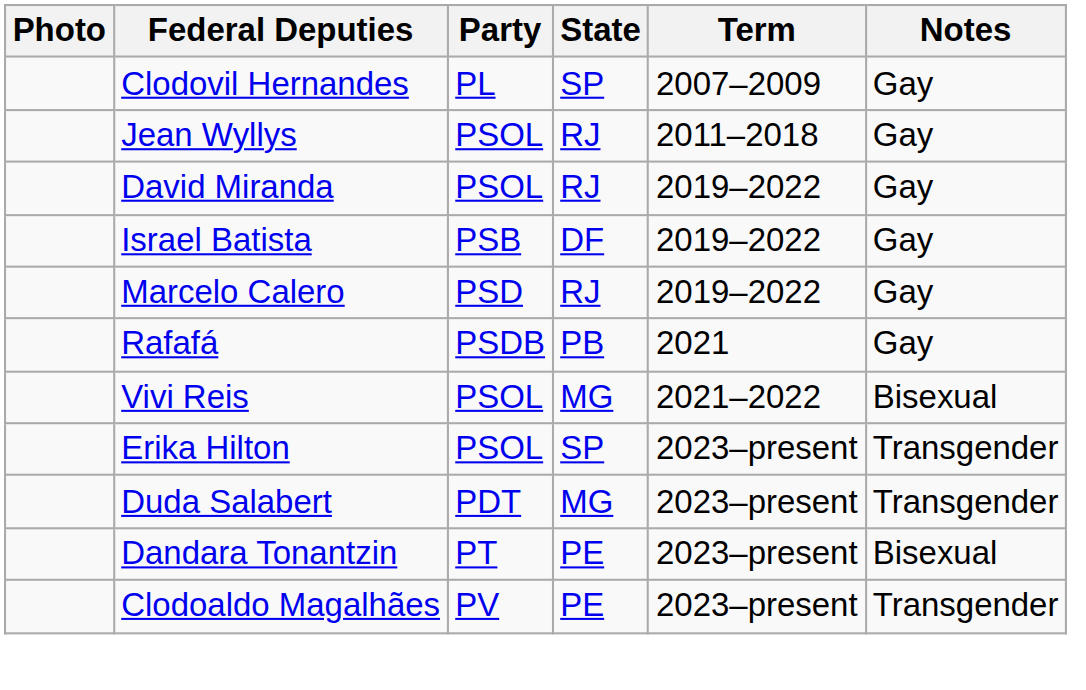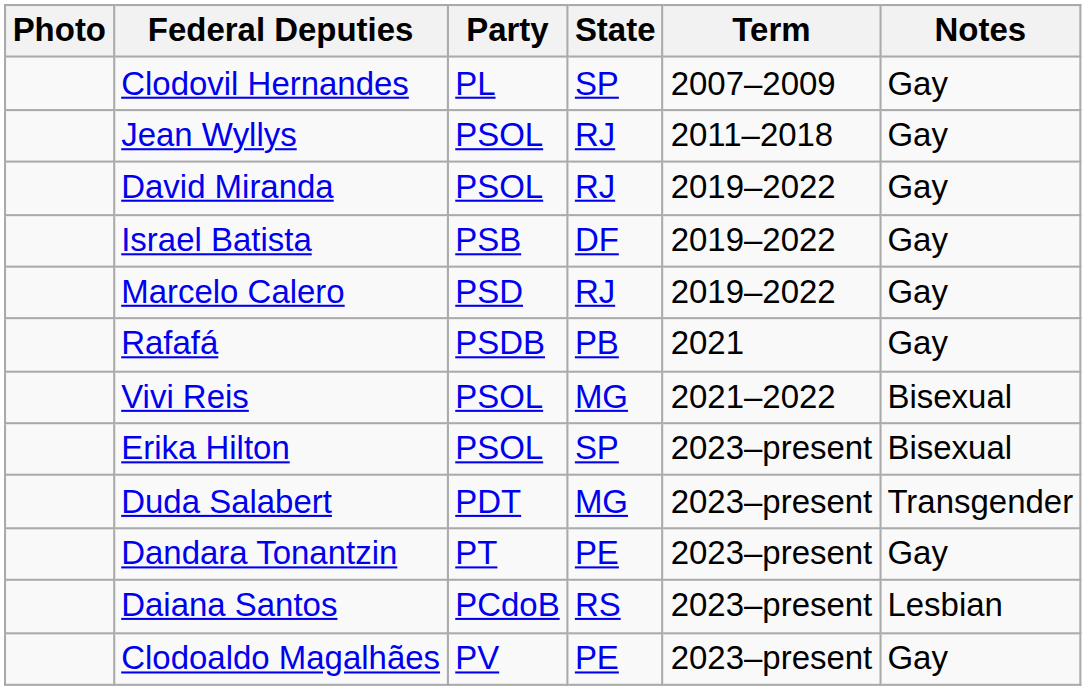Erika Hilton | Notes: Transgender -> Bisexual
Dandara Tonantzin | Notes: Bisexual -> Gay
+ row: Daiana Santos | PCdoB | RS | 2023–present | Lesbian
Clodoaldo Magalhães | Notes: Transgender -> Gay
